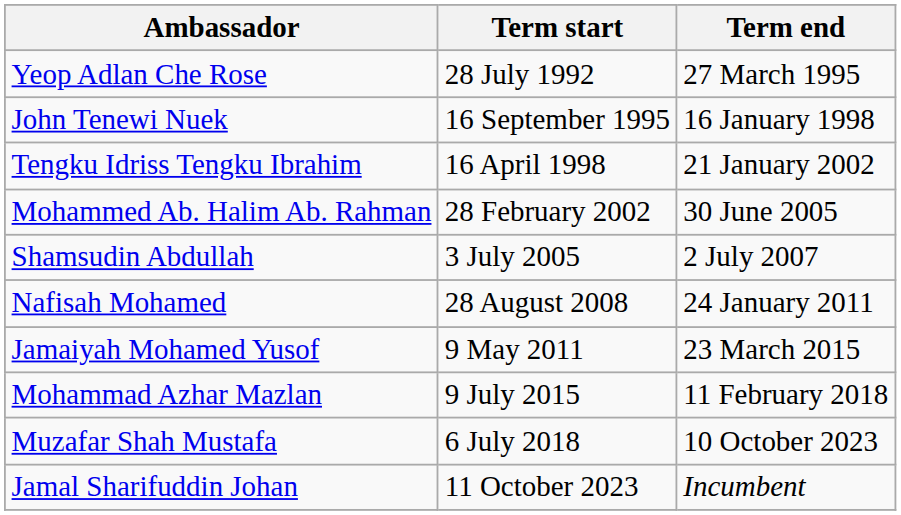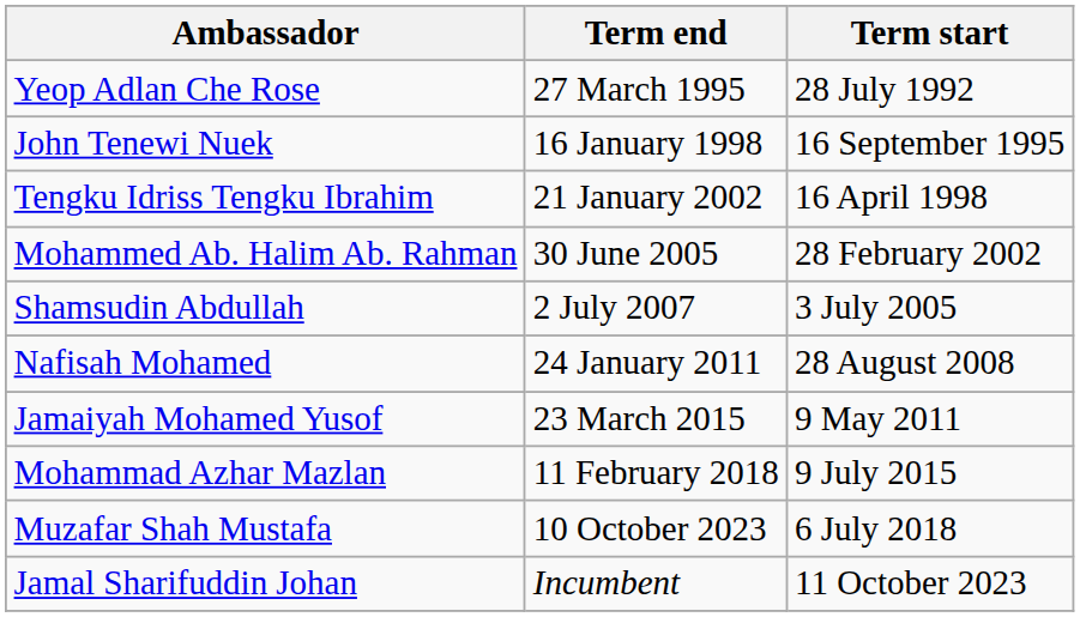columns swapped: Term start <-> Term end
